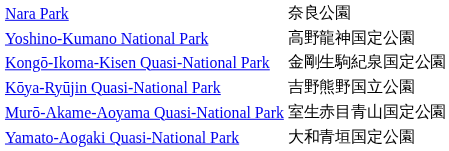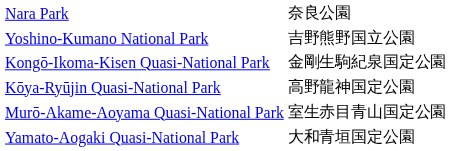Yoshino-Kumano National Park | column 2: 高野龍神国定公園 -> 吉野熊野国立公園
Kōya-Ryūjin Quasi-National Park | column 2: 吉野熊野国立公園 -> 高野龍神国定公園
